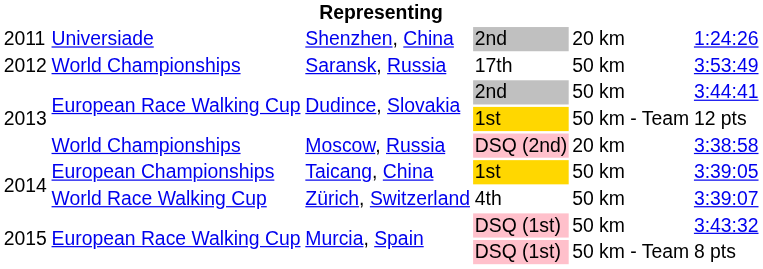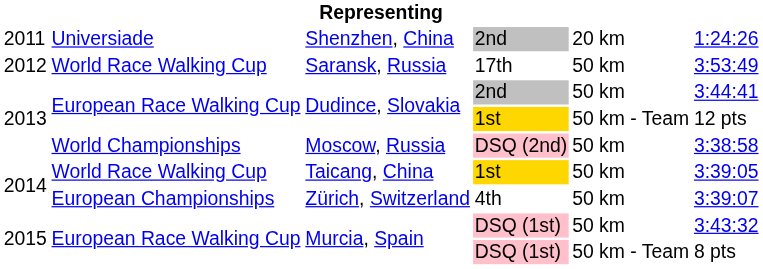Saransk, Russia | column 2: World Championships -> World Race Walking Cup
Moscow, Russia | column 5: 20 km -> 50 km
Taicang, China | column 2: European Championships -> World Race Walking Cup
Zürich, Switzerland | column 2: World Race Walking Cup -> European Championships
